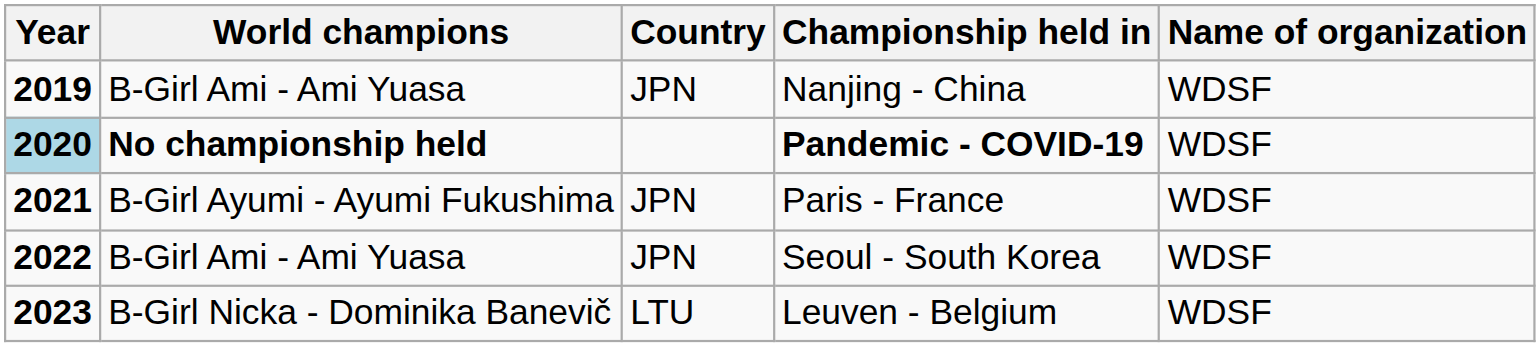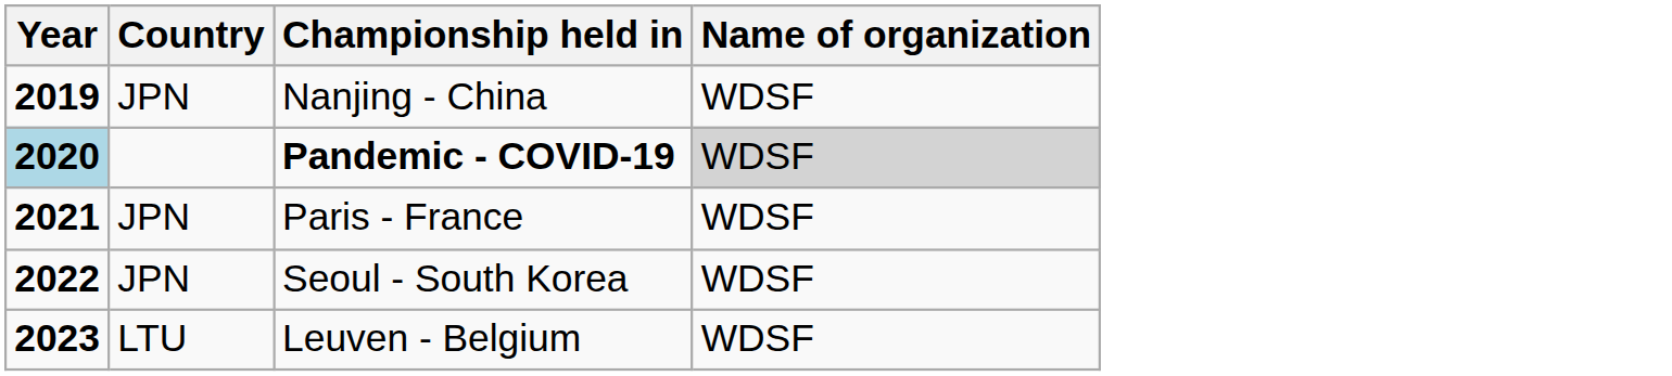- column: World champions | B-Girl Ami - Ami Yuasa | No championship held | B-Girl Ayumi - Ayumi Fukushima | B-Girl Ami - Ami Yuasa | B-Girl Nicka - Dominika Banevič
Pandemic - COVID-19 | Name of organization: no background -> lightgrey background
